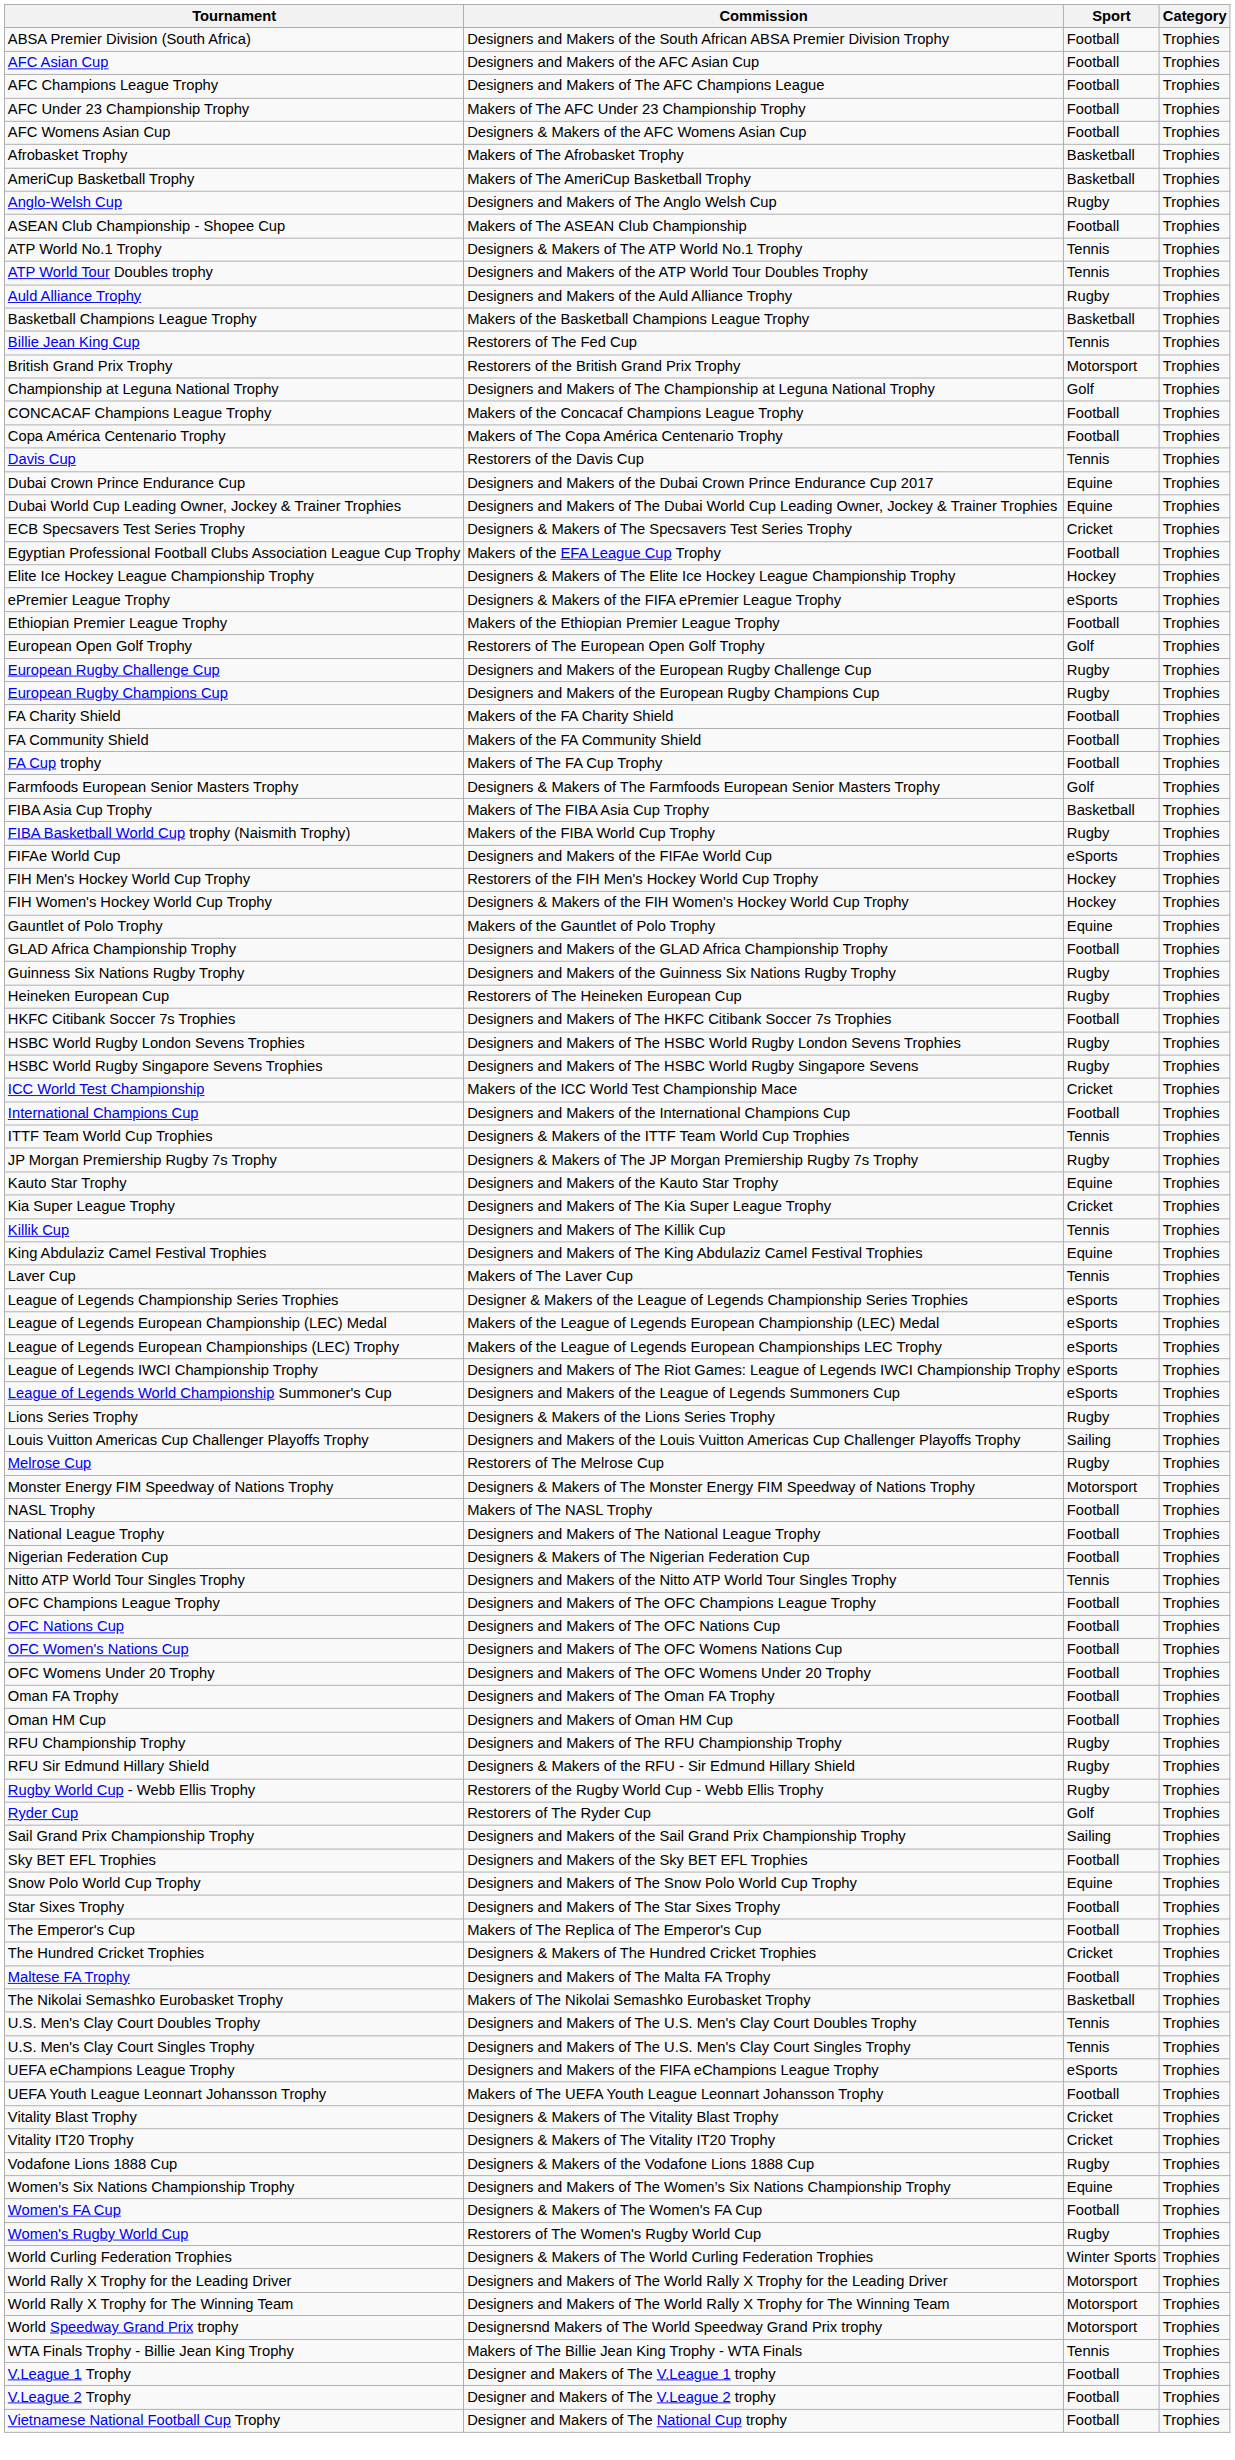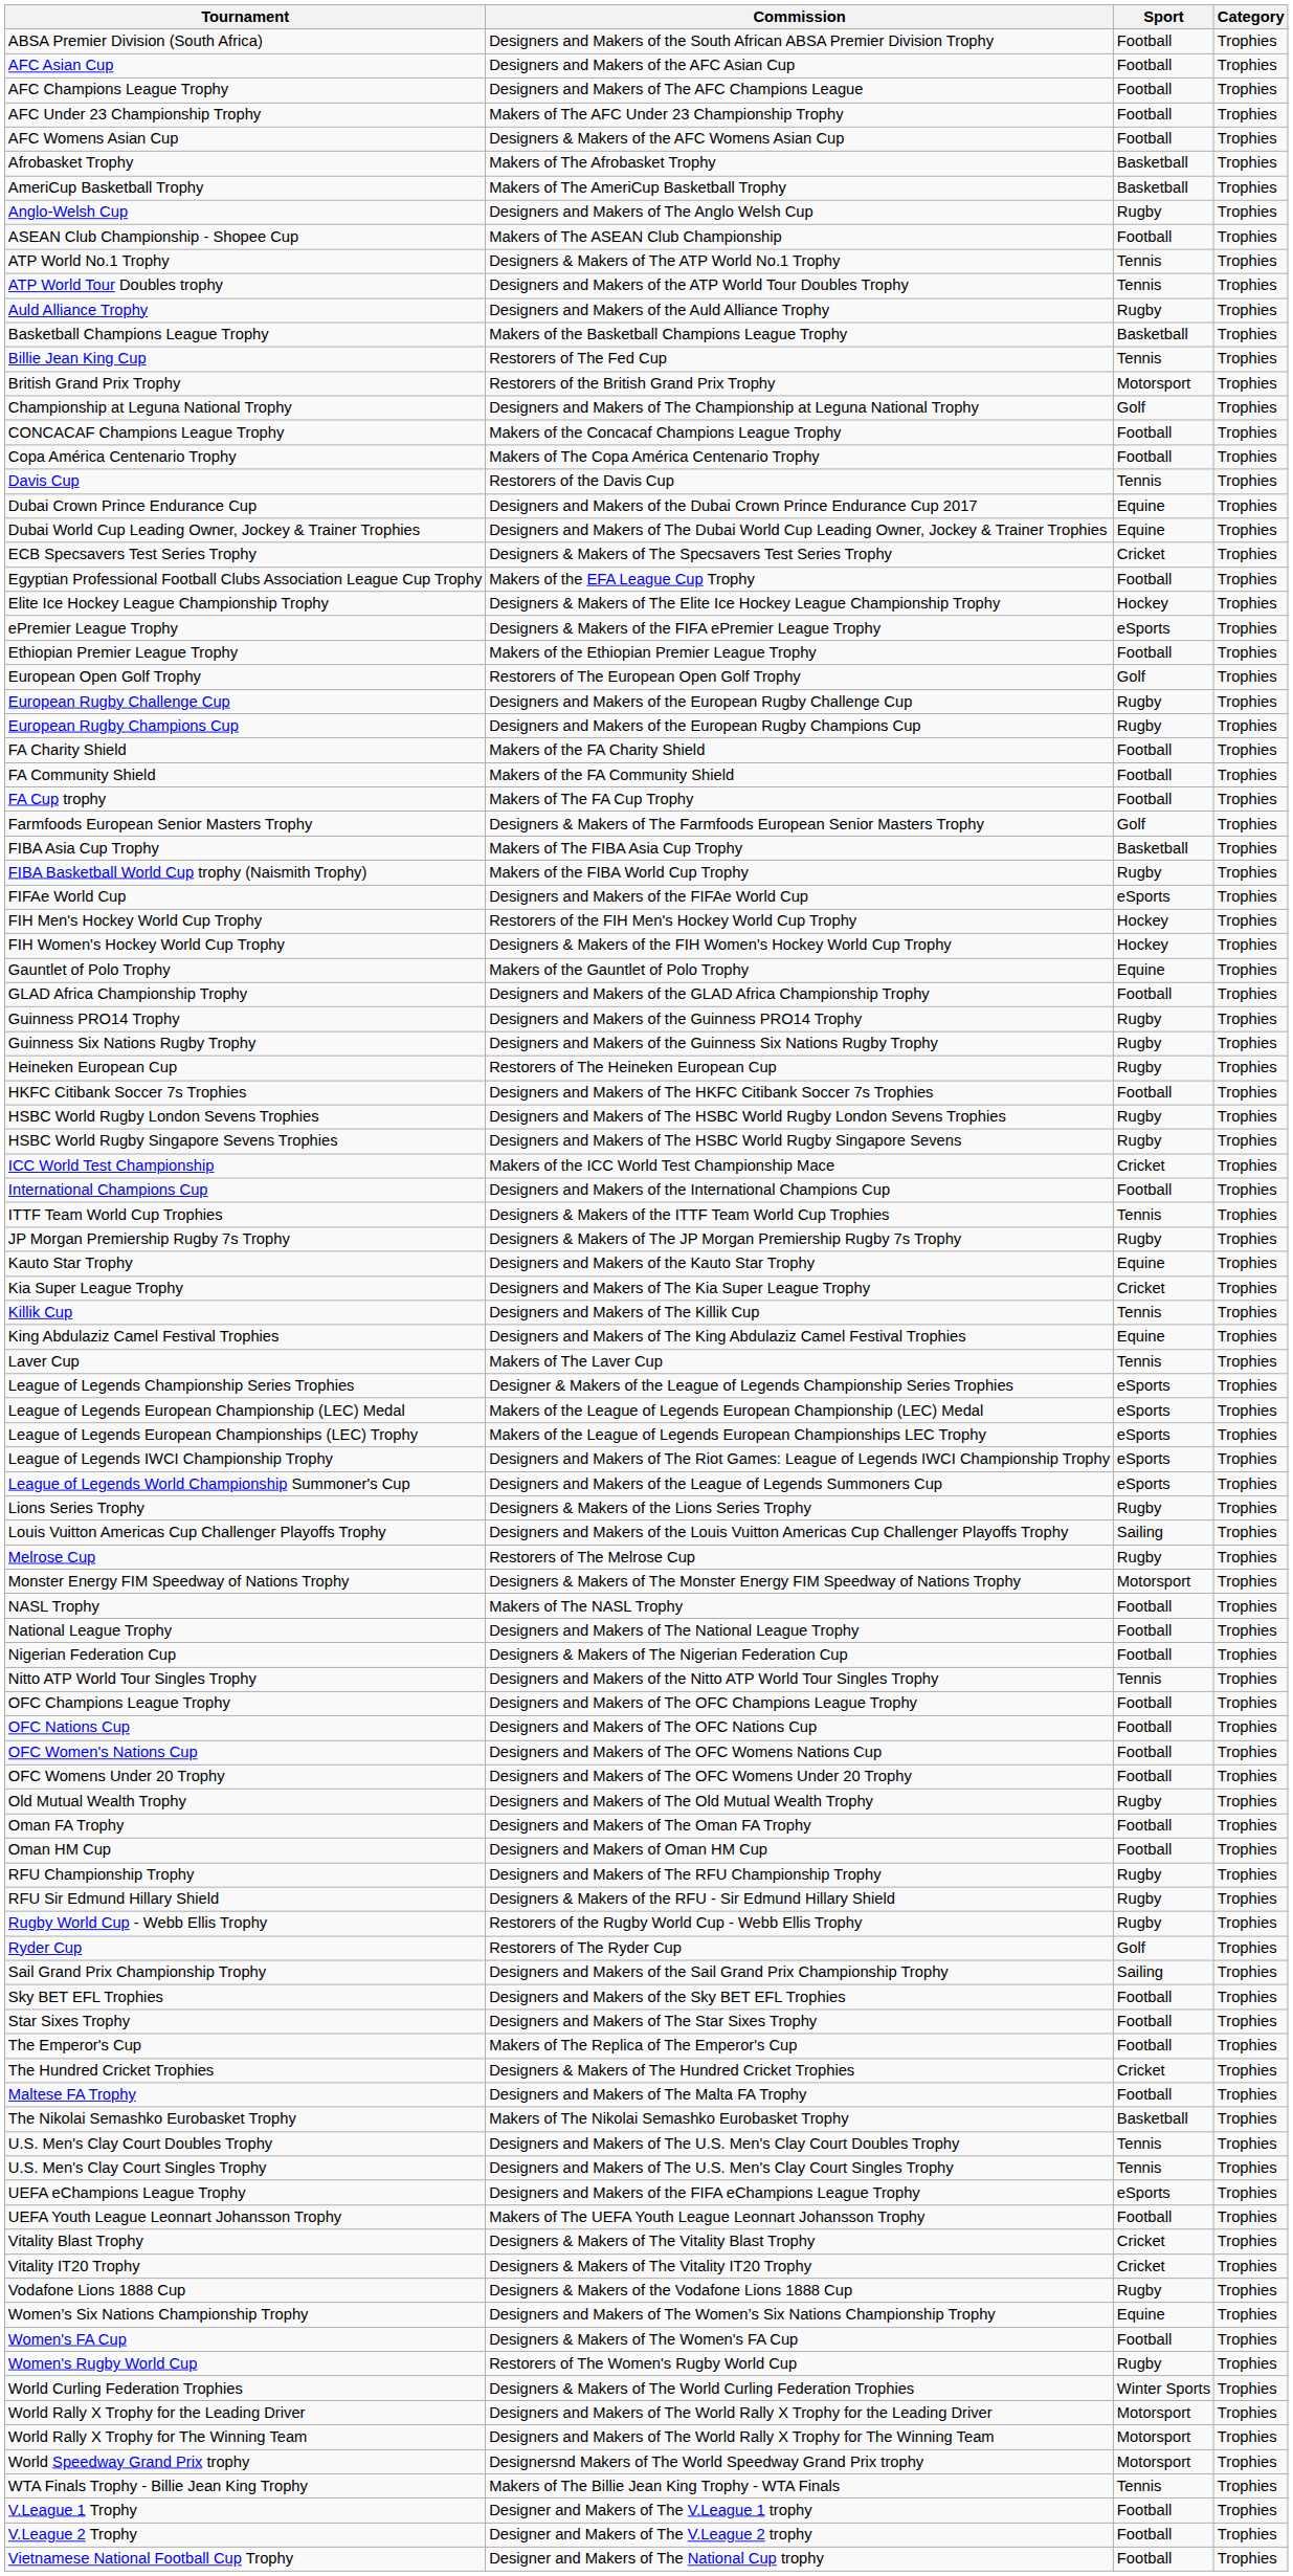+ row: Guinness PRO14 Trophy | Designers and Makers of the Guinness PRO14 Trophy | Rugby | Trophies
+ row: Old Mutual Wealth Trophy | Designers and Makers of The Old Mutual Wealth Trophy | Rugby | Trophies
- row: Snow Polo World Cup Trophy | Designers and Makers of The Snow Polo World Cup Trophy | Equine | Trophies
